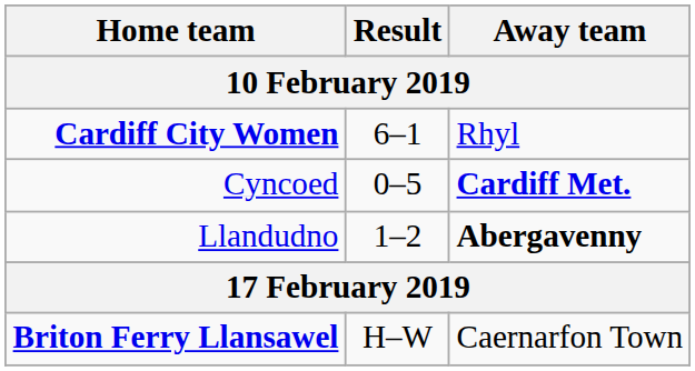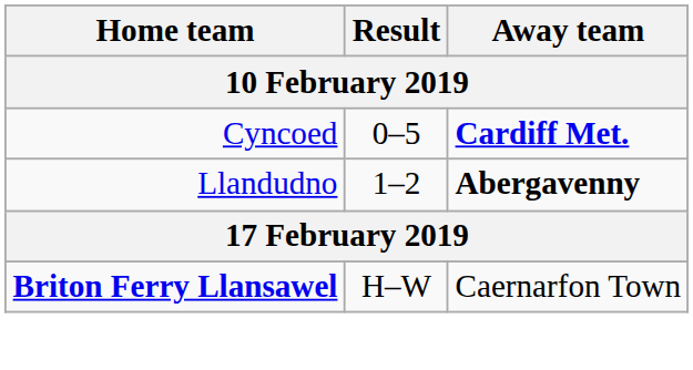- row: Cardiff City Women | 6–1 | Rhyl
